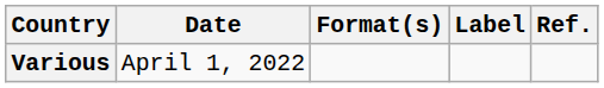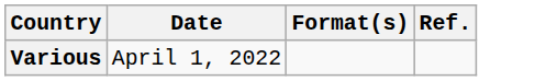- column: Label
